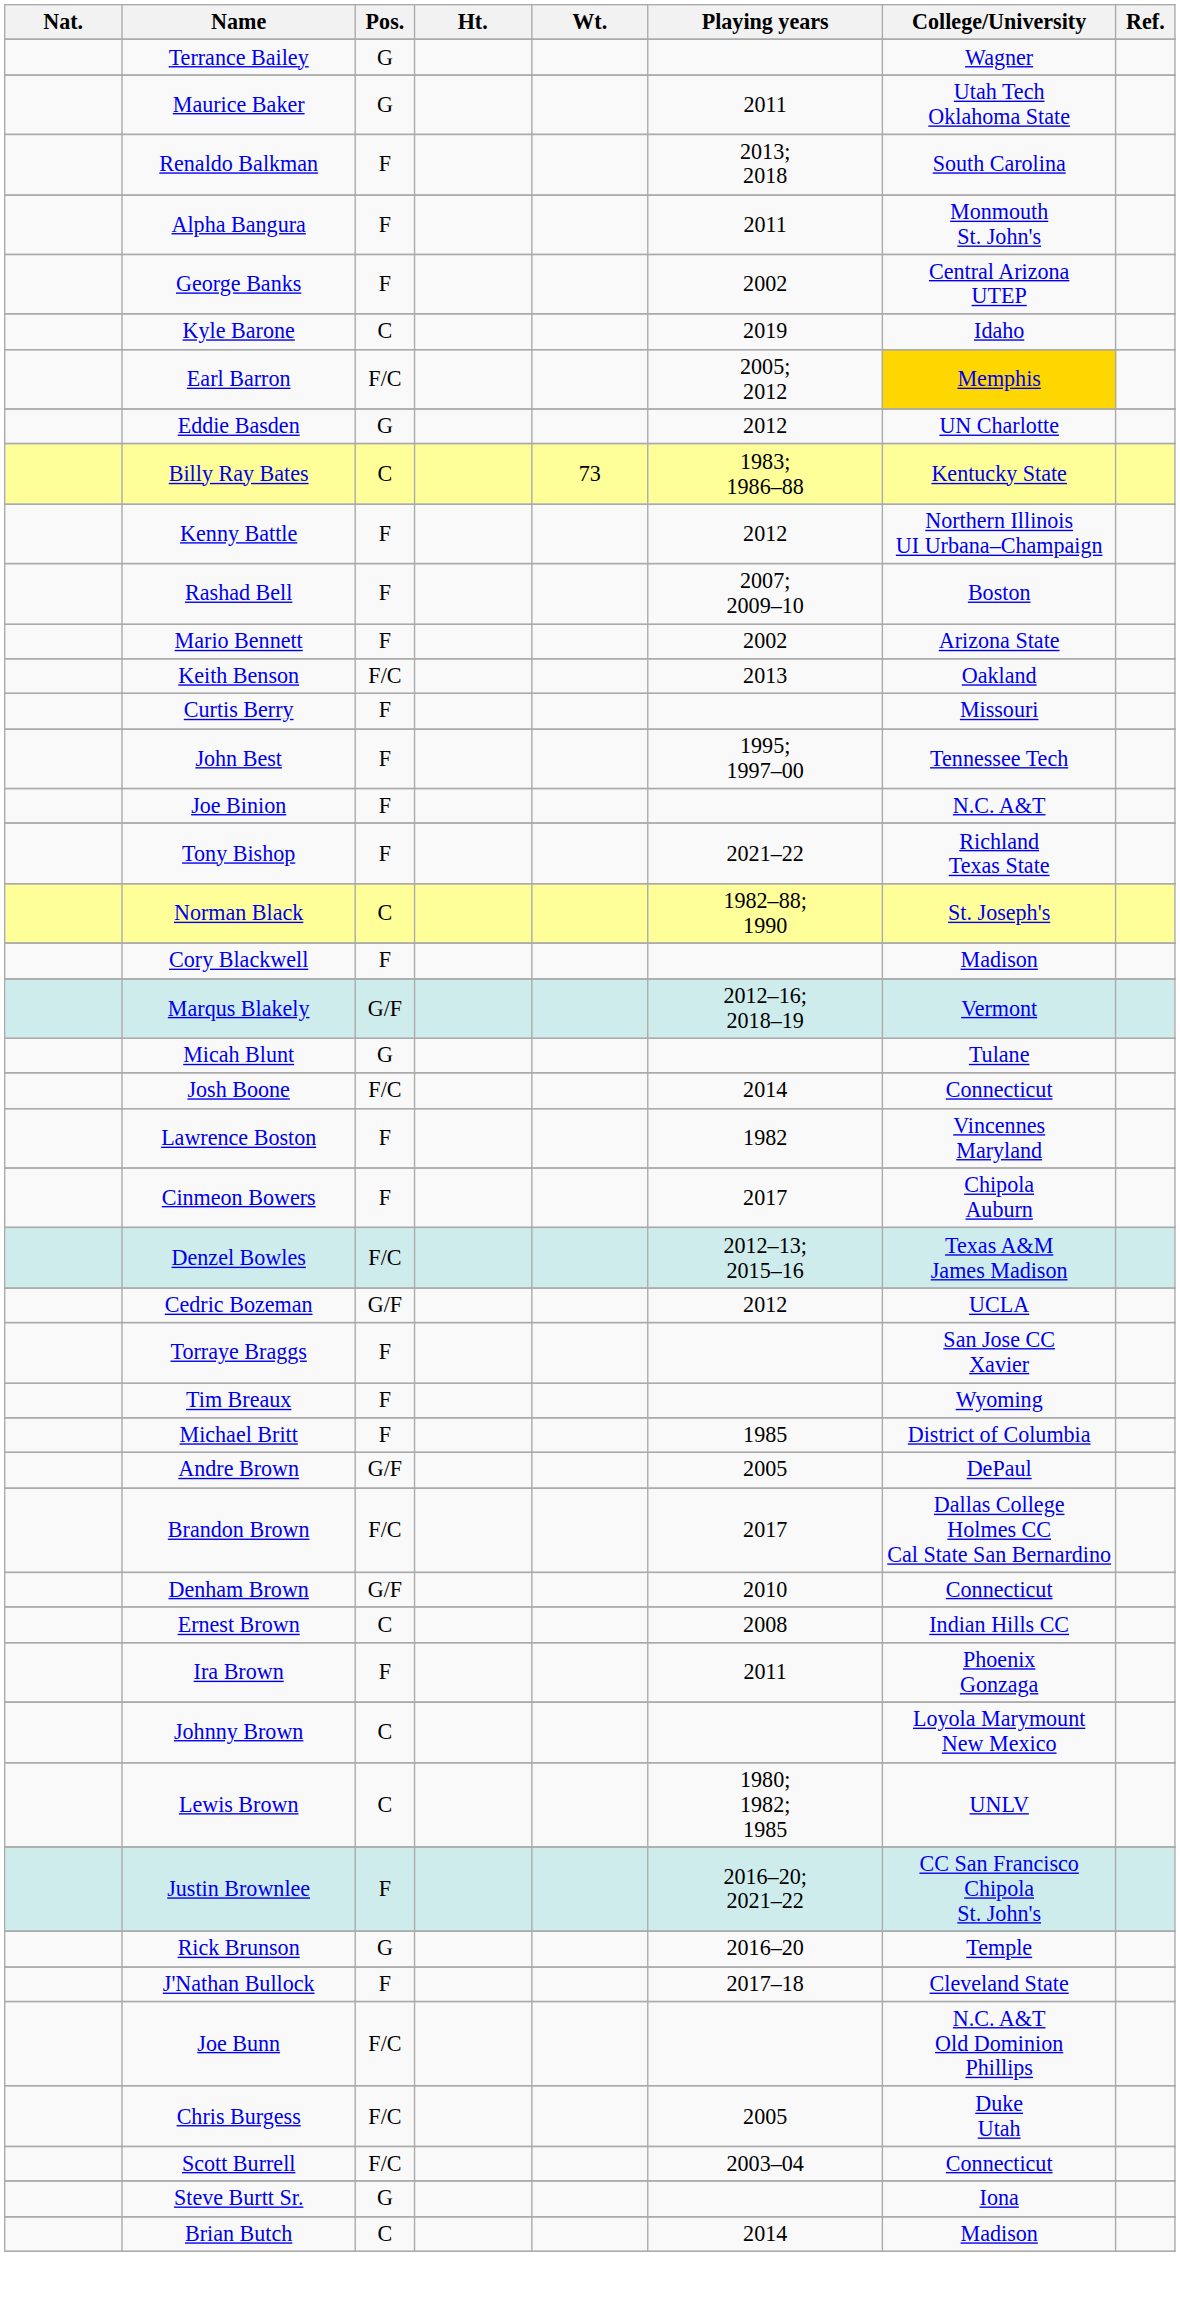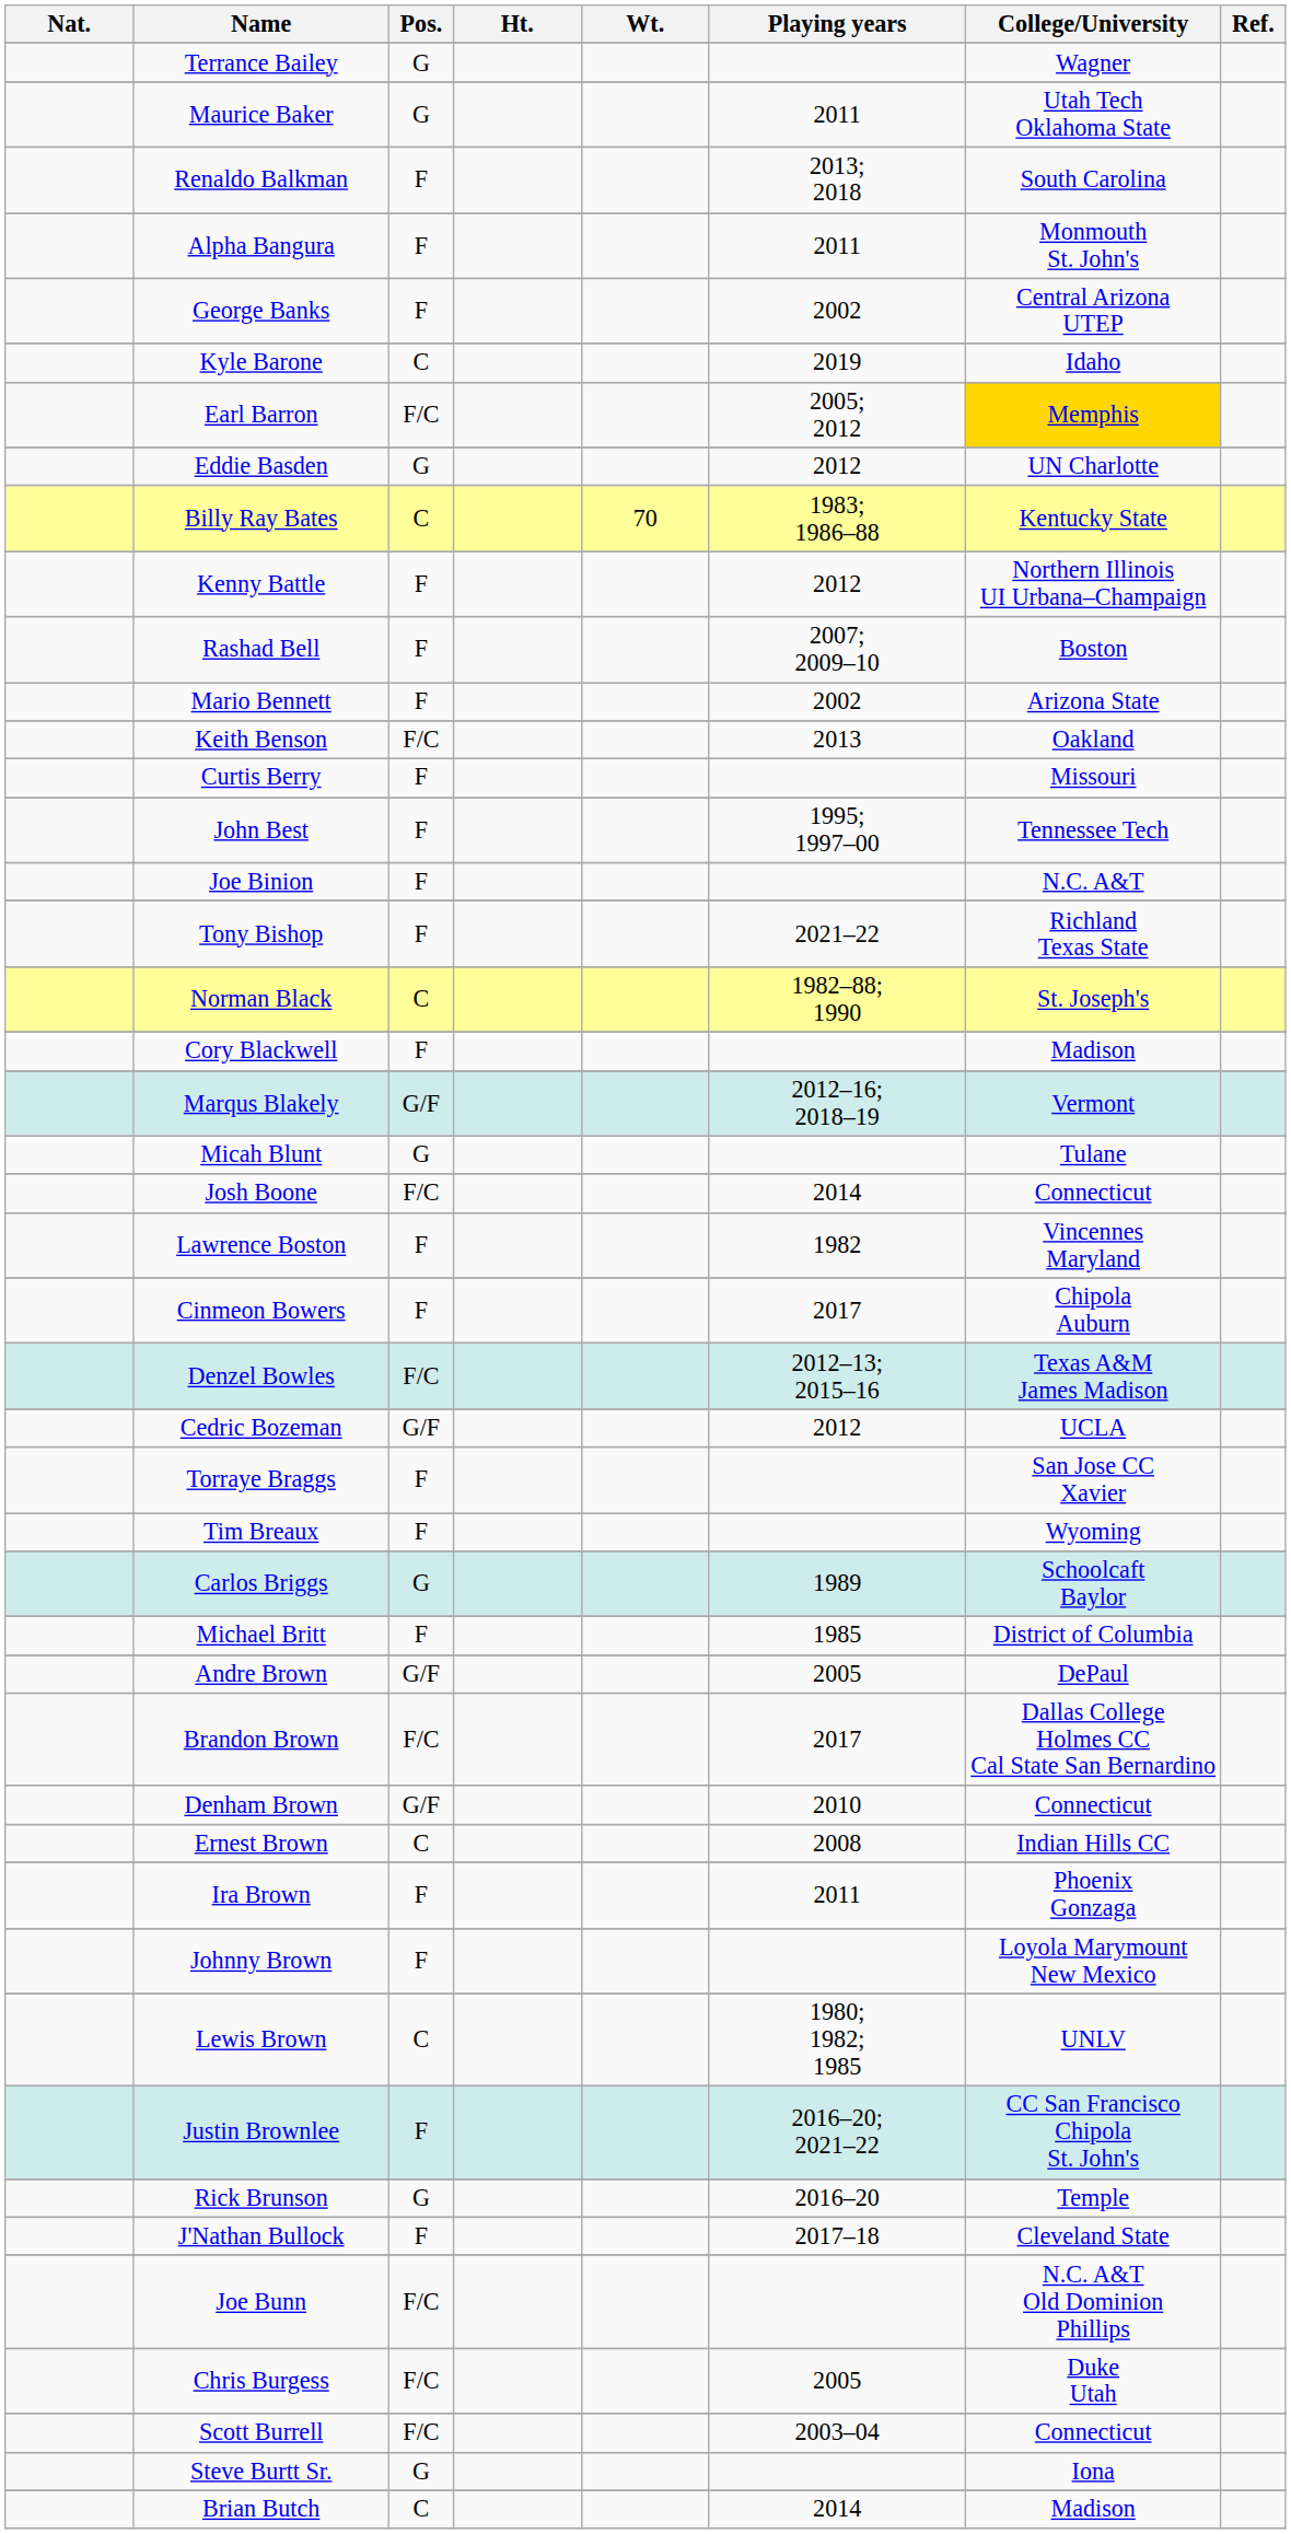Billy Ray Bates | Wt.: 73 -> 70
+ row: Carlos Briggs | G | 1989 | Schoolcaft Baylor
Johnny Brown | Pos.: C -> F
